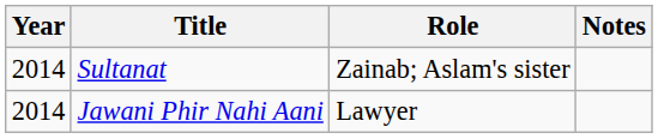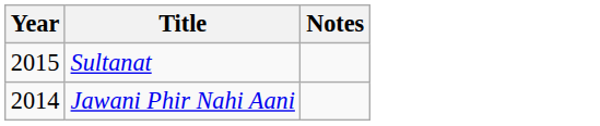- column: Role | Zainab; Aslam's sister | Lawyer
Sultanat | Year: 2014 -> 2015
